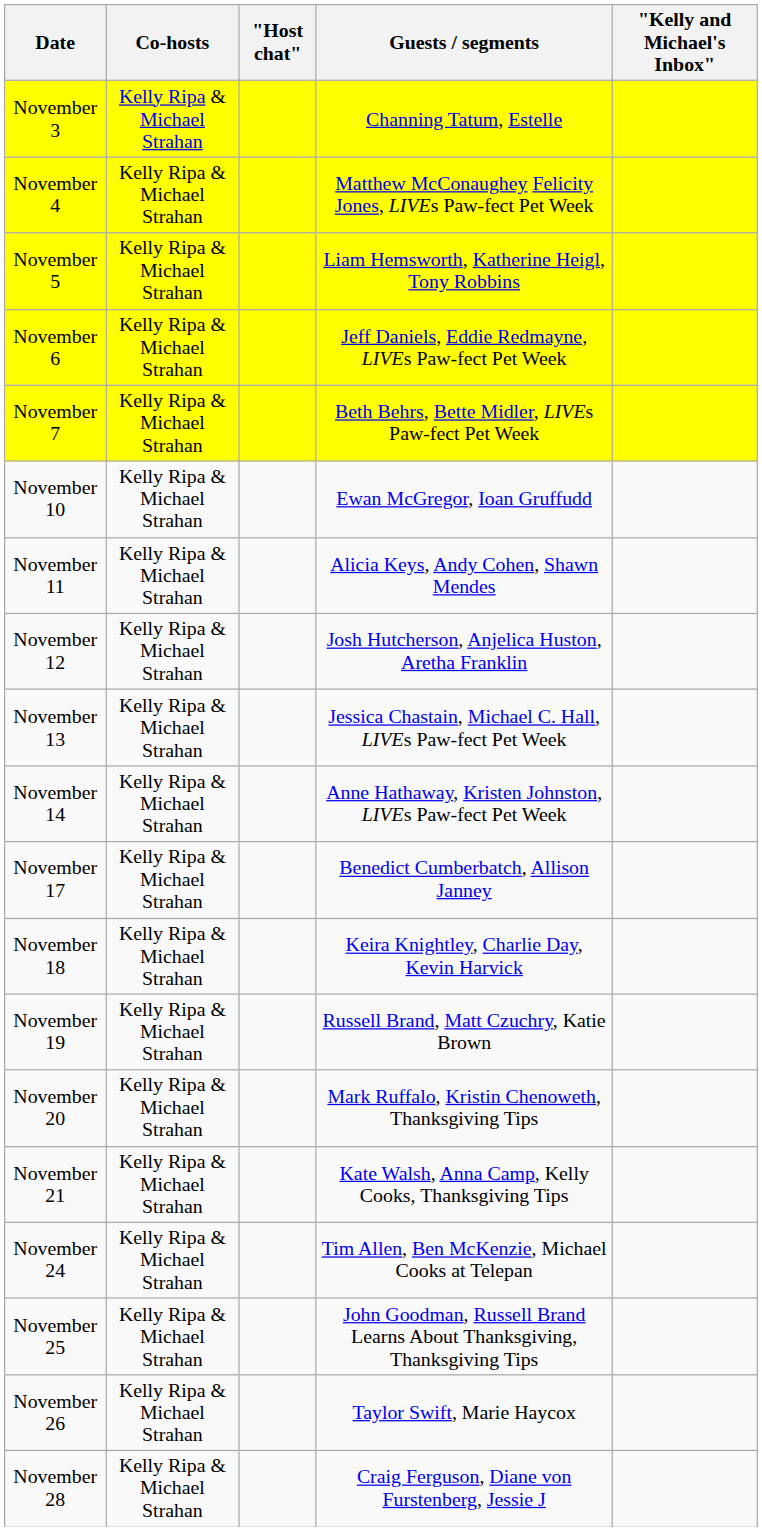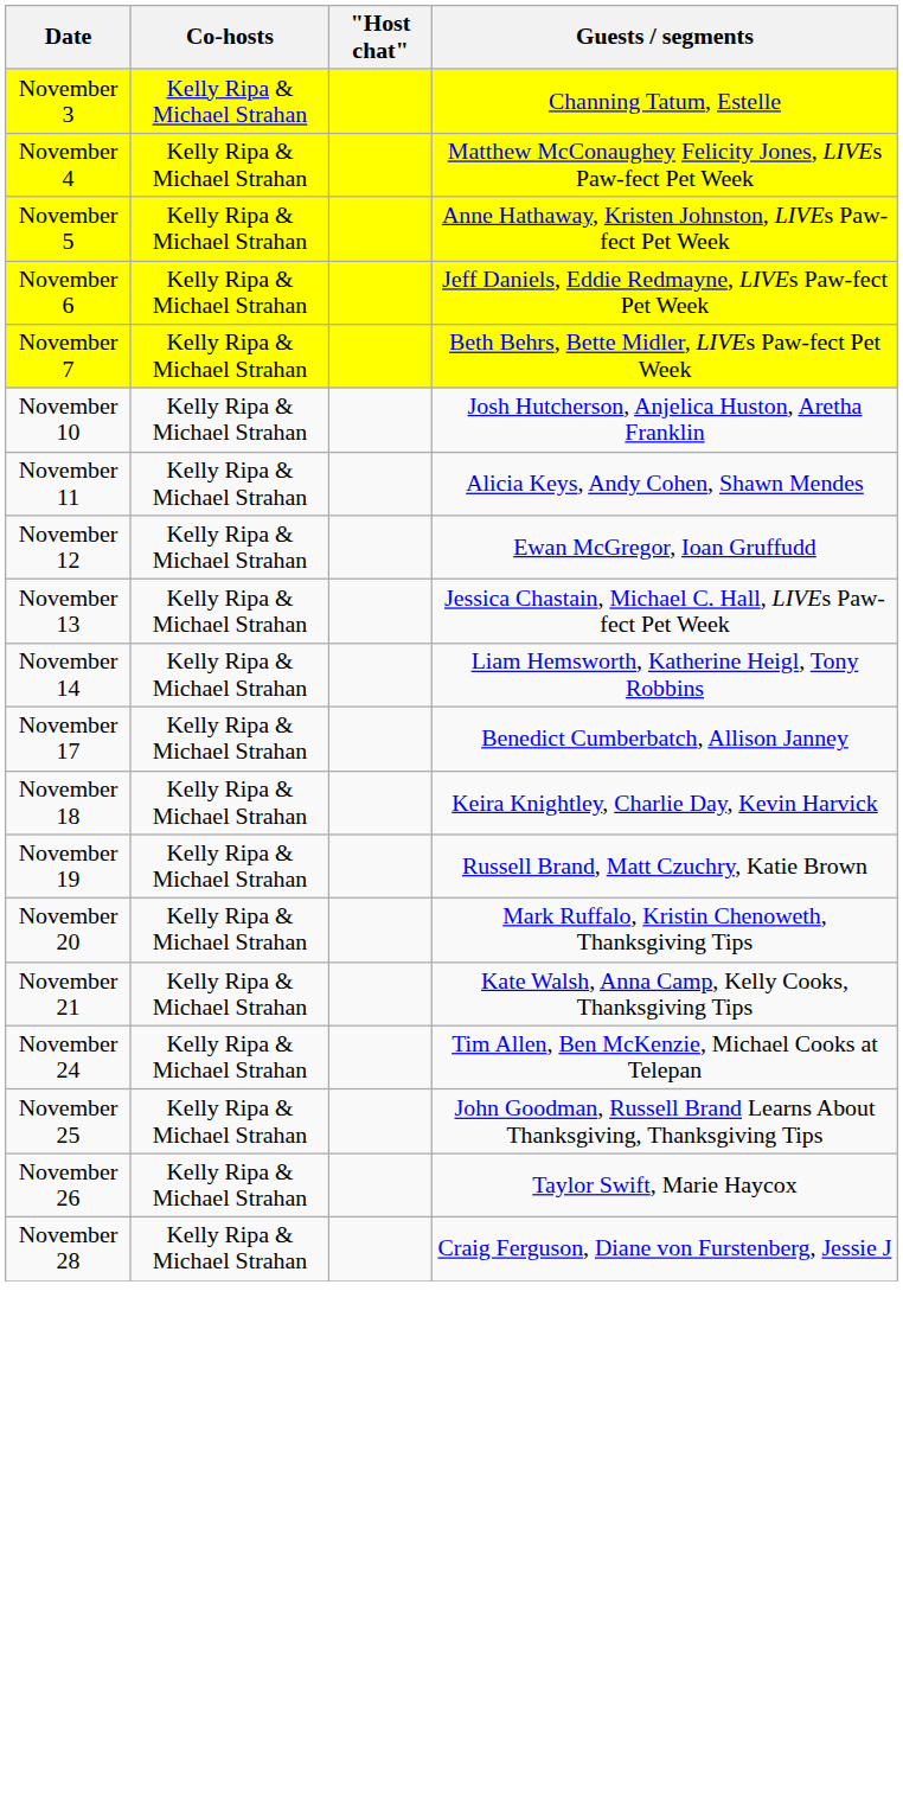- column: "Kelly and Michael's Inbox"
November 5 | Guests / segments: Liam Hemsworth, Katherine Heigl, Tony Robbins -> Anne Hathaway, Kristen Johnston, LIVEs Paw-fect Pet Week
November 10 | Guests / segments: Ewan McGregor, Ioan Gruffudd -> Josh Hutcherson, Anjelica Huston, Aretha Franklin
November 12 | Guests / segments: Josh Hutcherson, Anjelica Huston, Aretha Franklin -> Ewan McGregor, Ioan Gruffudd
November 14 | Guests / segments: Anne Hathaway, Kristen Johnston, LIVEs Paw-fect Pet Week -> Liam Hemsworth, Katherine Heigl, Tony Robbins
